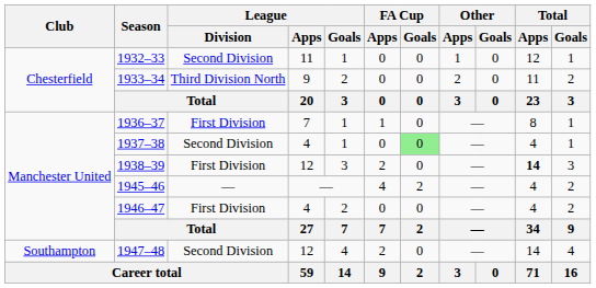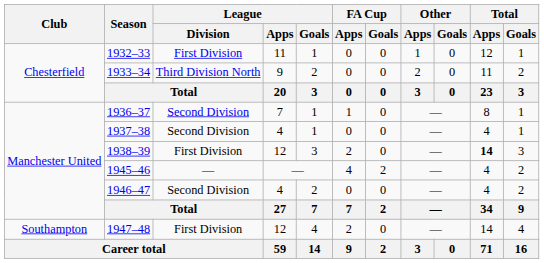1932–33 | League / Division: Second Division -> First Division
1936–37 | League / Division: First Division -> Second Division
1937–38 | FA Cup / Goals: lightgreen background -> no background
1946–47 | League / Division: First Division -> Second Division
1947–48 | League / Division: Second Division -> First Division
